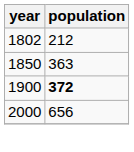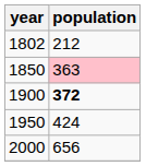1850 | population: no background -> pink background
+ row: 1950 | 424
